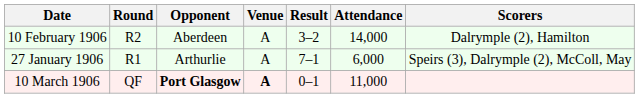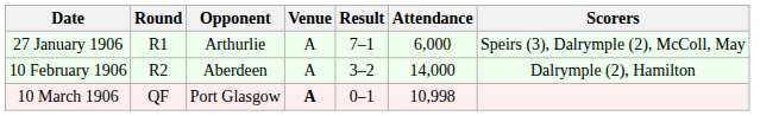rows swapped: 27 January 1906 <-> 10 February 1906
10 March 1906 | Opponent: bold -> normal
10 March 1906 | Attendance: 11,000 -> 10,998
